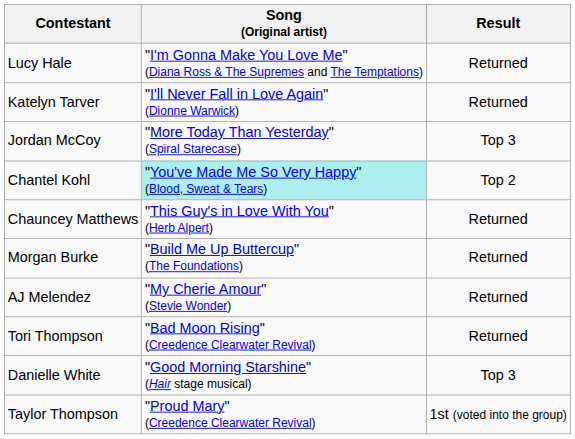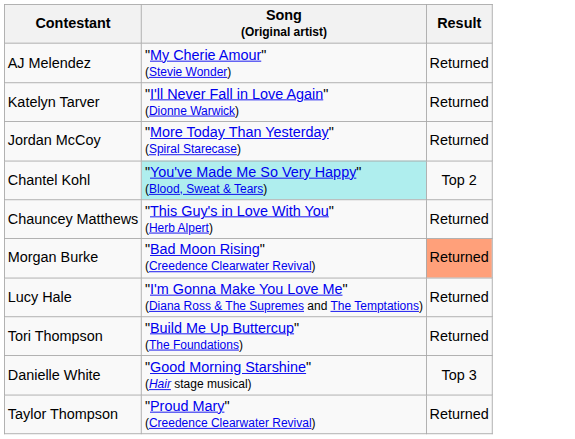rows swapped: AJ Melendez <-> Lucy Hale
Jordan McCoy | Result: Top 3 -> Returned
Morgan Burke | Song (Original artist): "Build Me Up Buttercup" (The Foundations) -> "Bad Moon Rising" (Creedence Clearwater Revival)
Morgan Burke | Result: no background -> lightsalmon background
Tori Thompson | Song (Original artist): "Bad Moon Rising" (Creedence Clearwater Revival) -> "Build Me Up Buttercup" (The Foundations)
Taylor Thompson | Result: 1st (voted into the group) -> Returned
